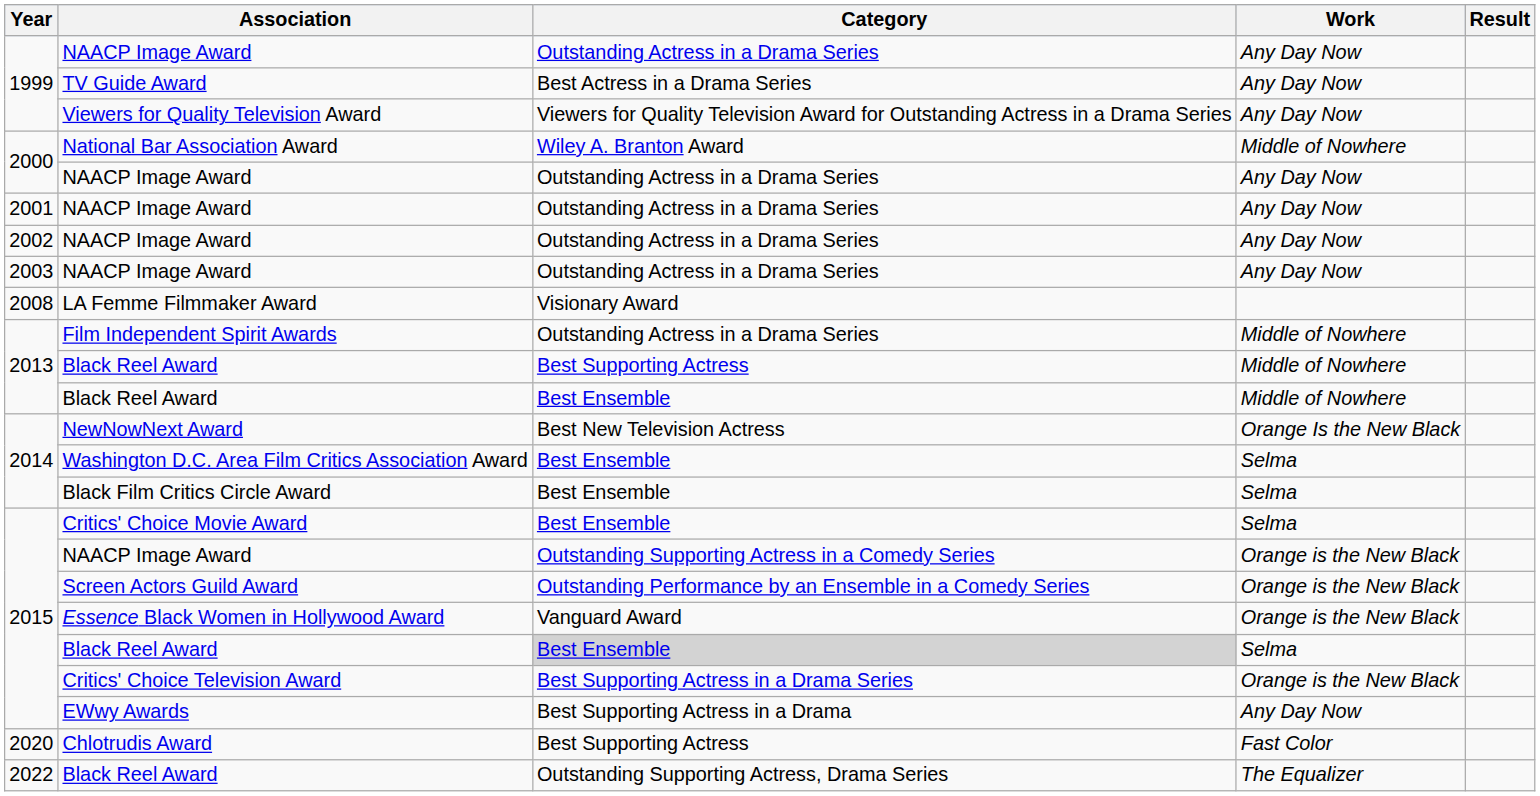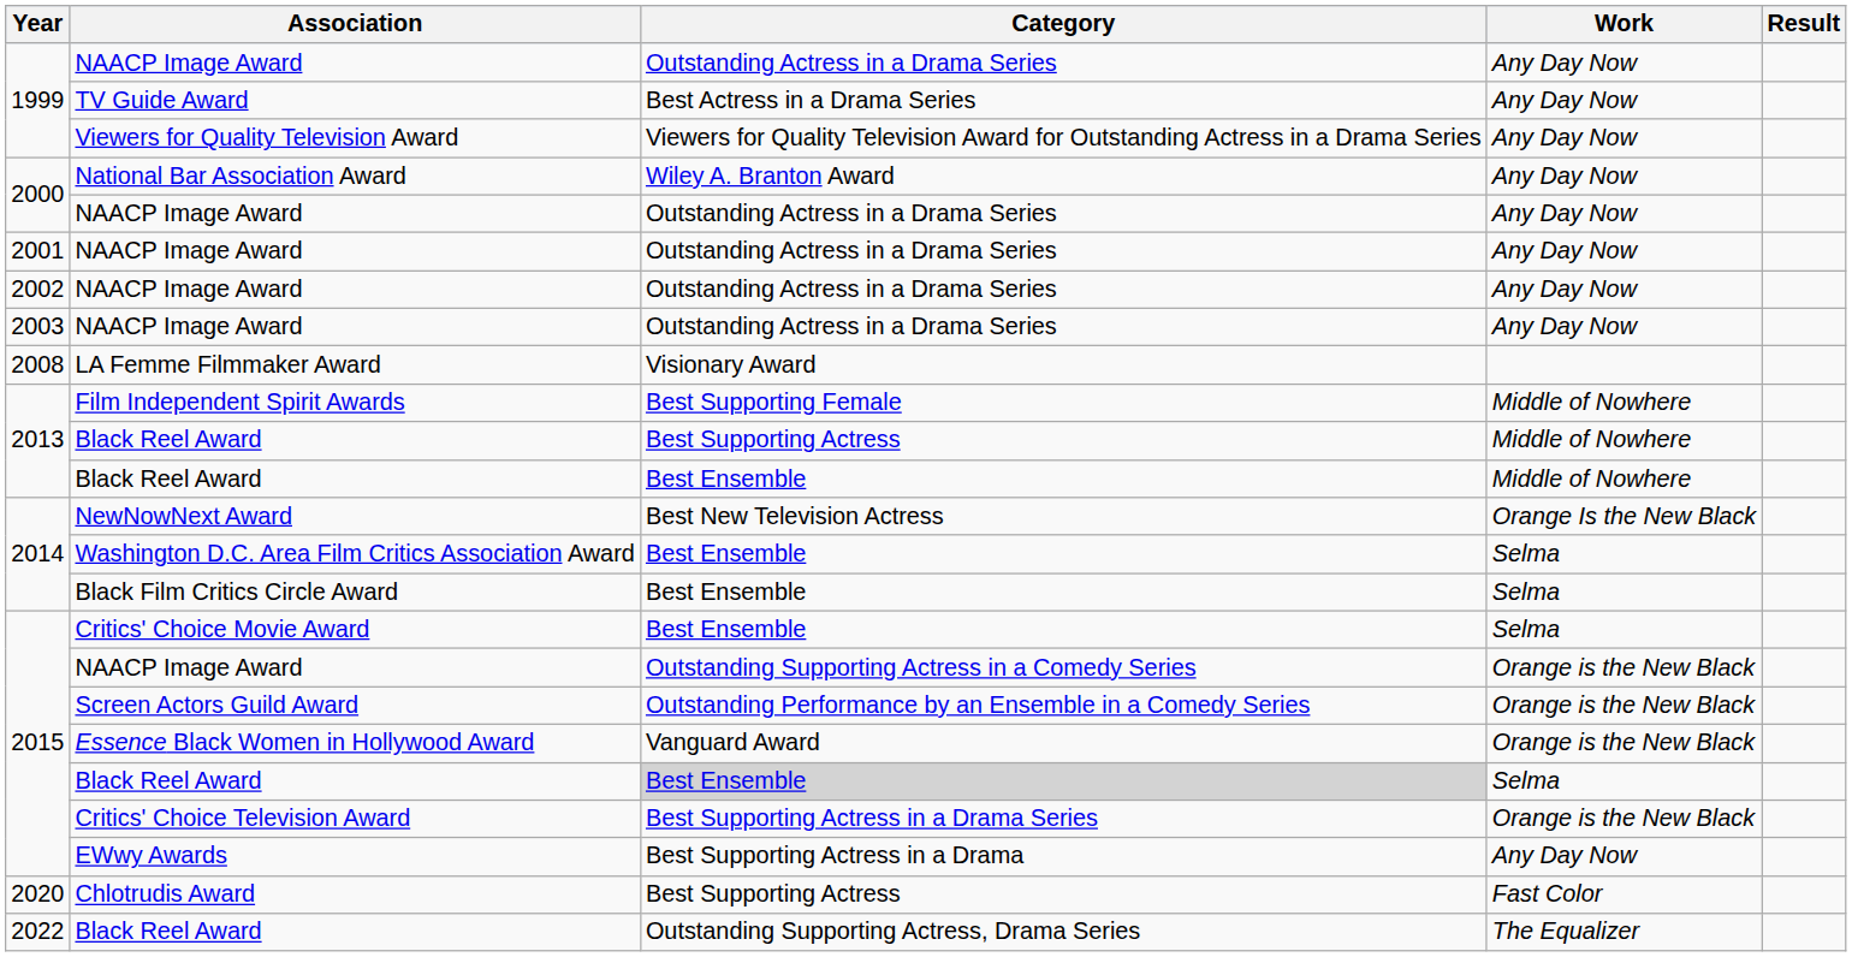National Bar Association Award | Work: Middle of Nowhere -> Any Day Now
Film Independent Spirit Awards | Category: Outstanding Actress in a Drama Series -> Best Supporting Female
